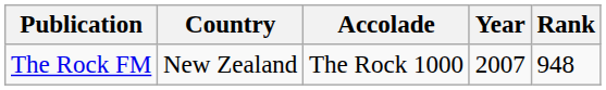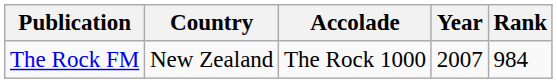The Rock FM | Rank: 948 -> 984
